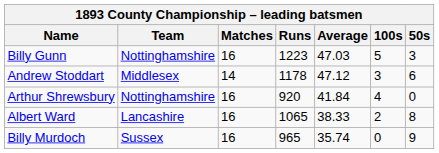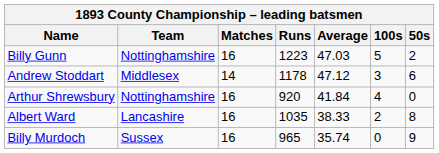Billy Gunn | 50s: 3 -> 2
Albert Ward | Runs: 1065 -> 1035
